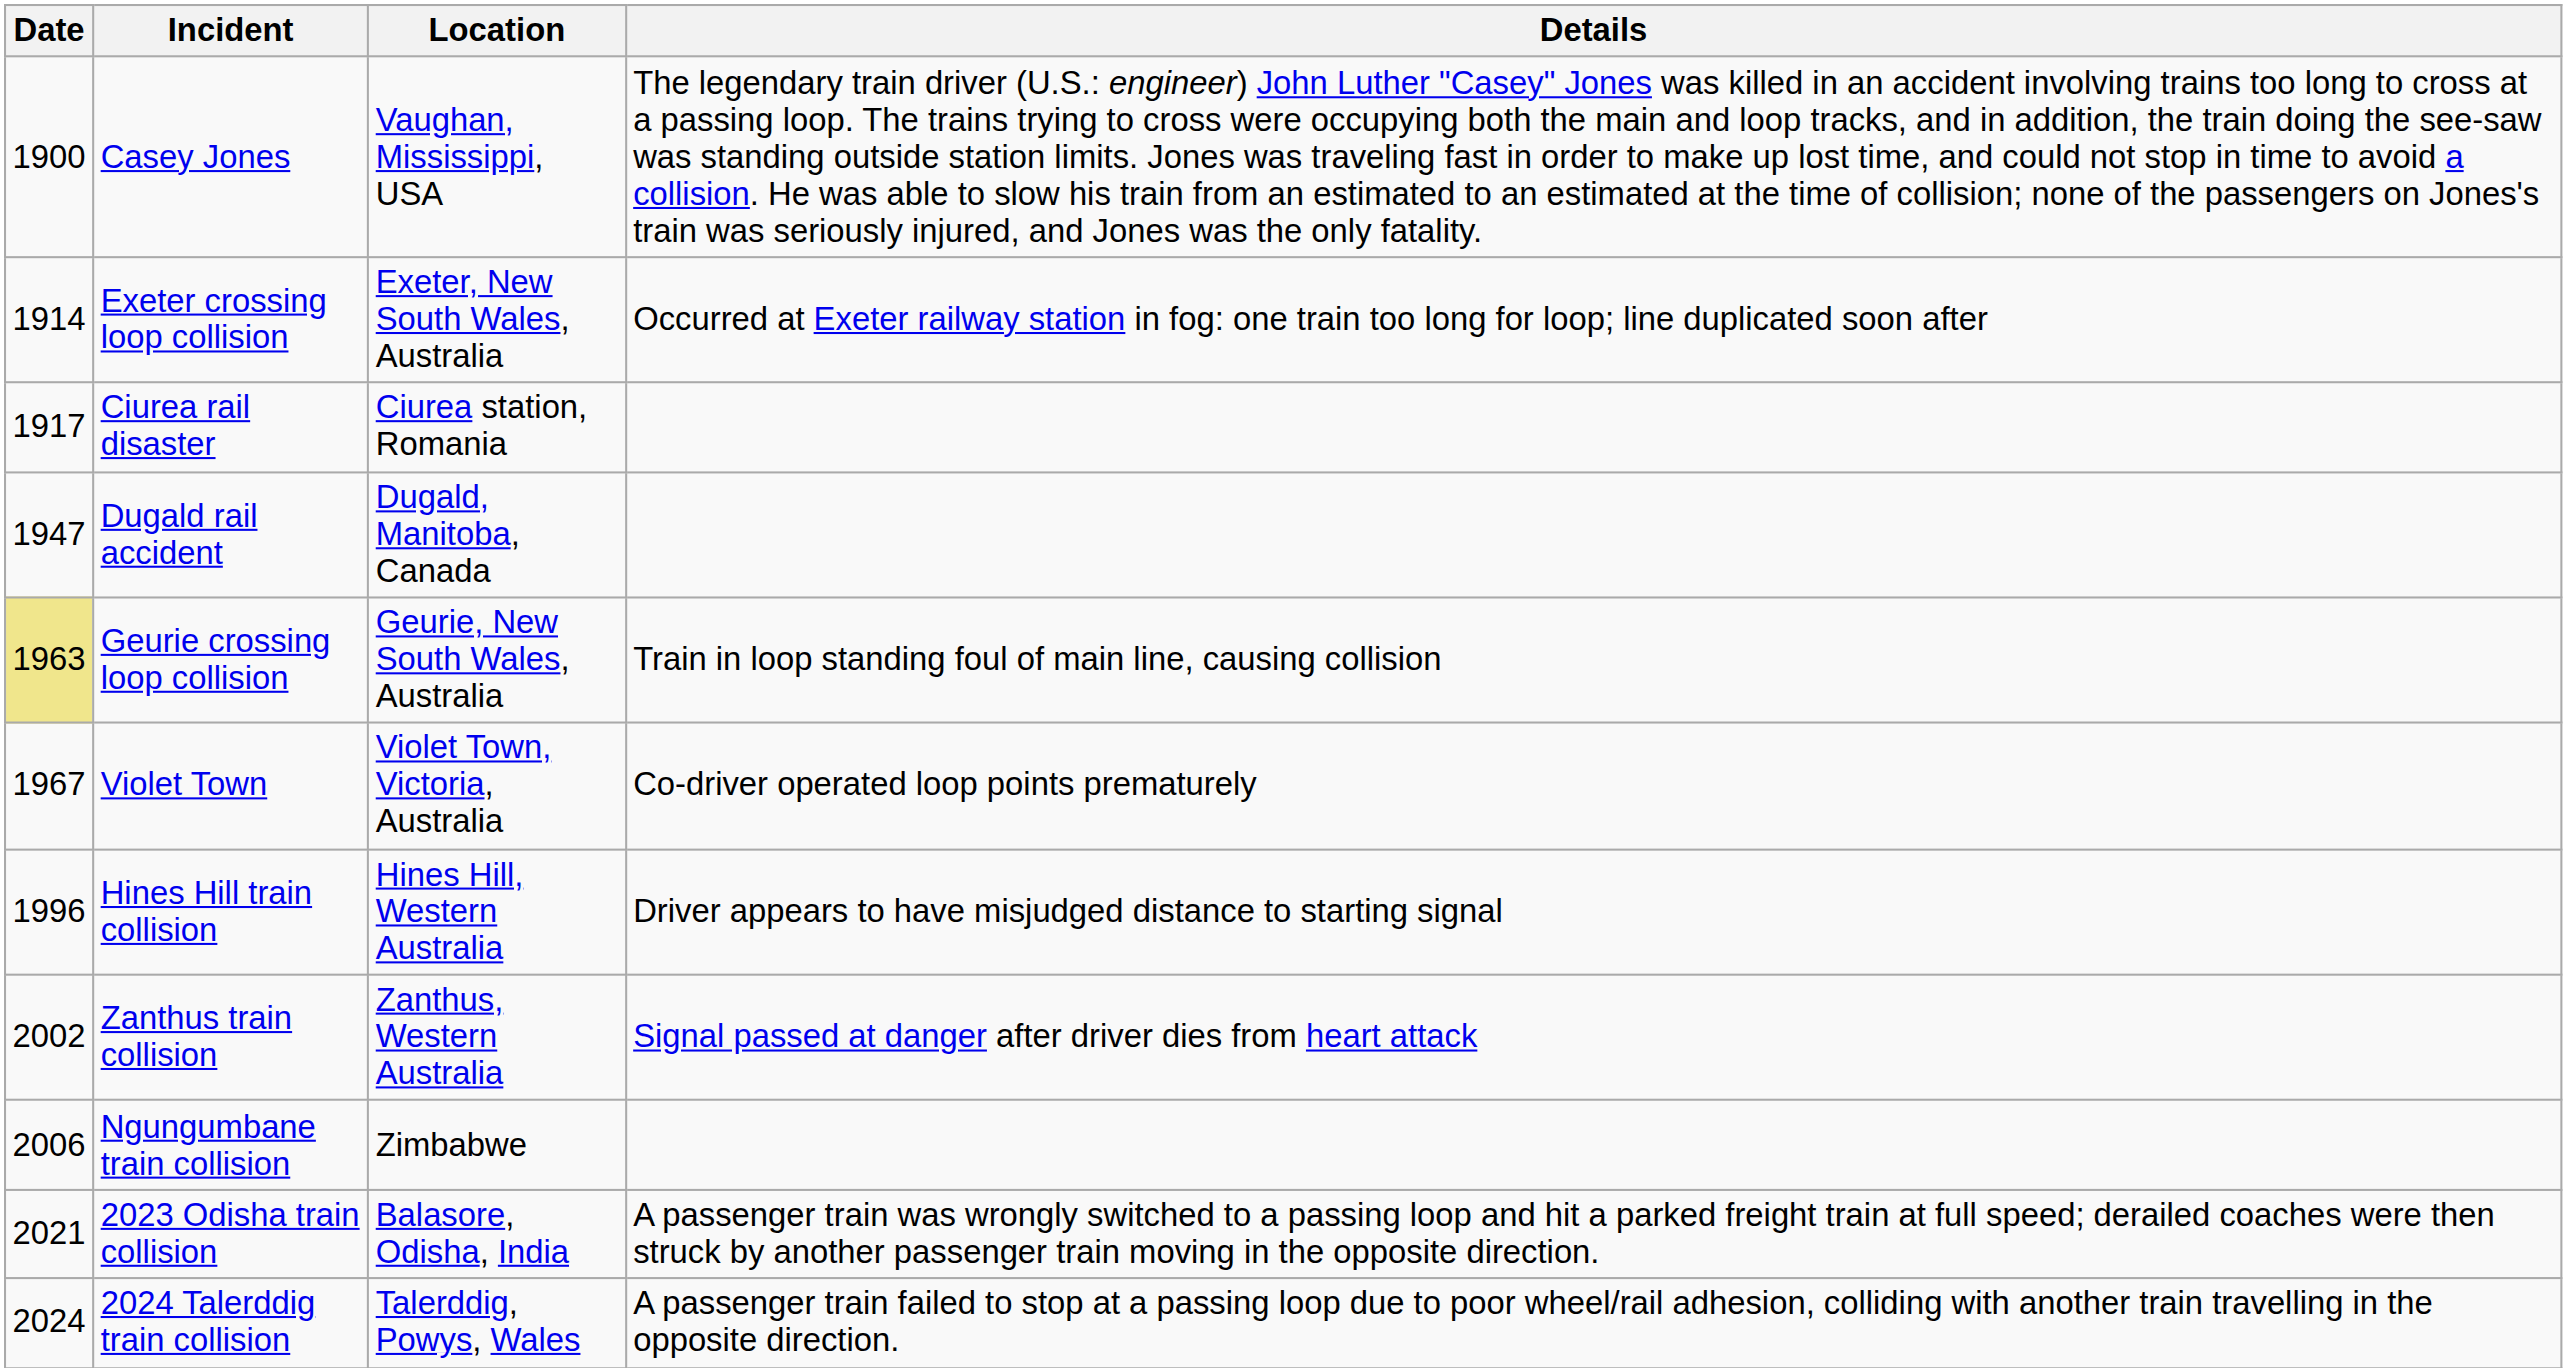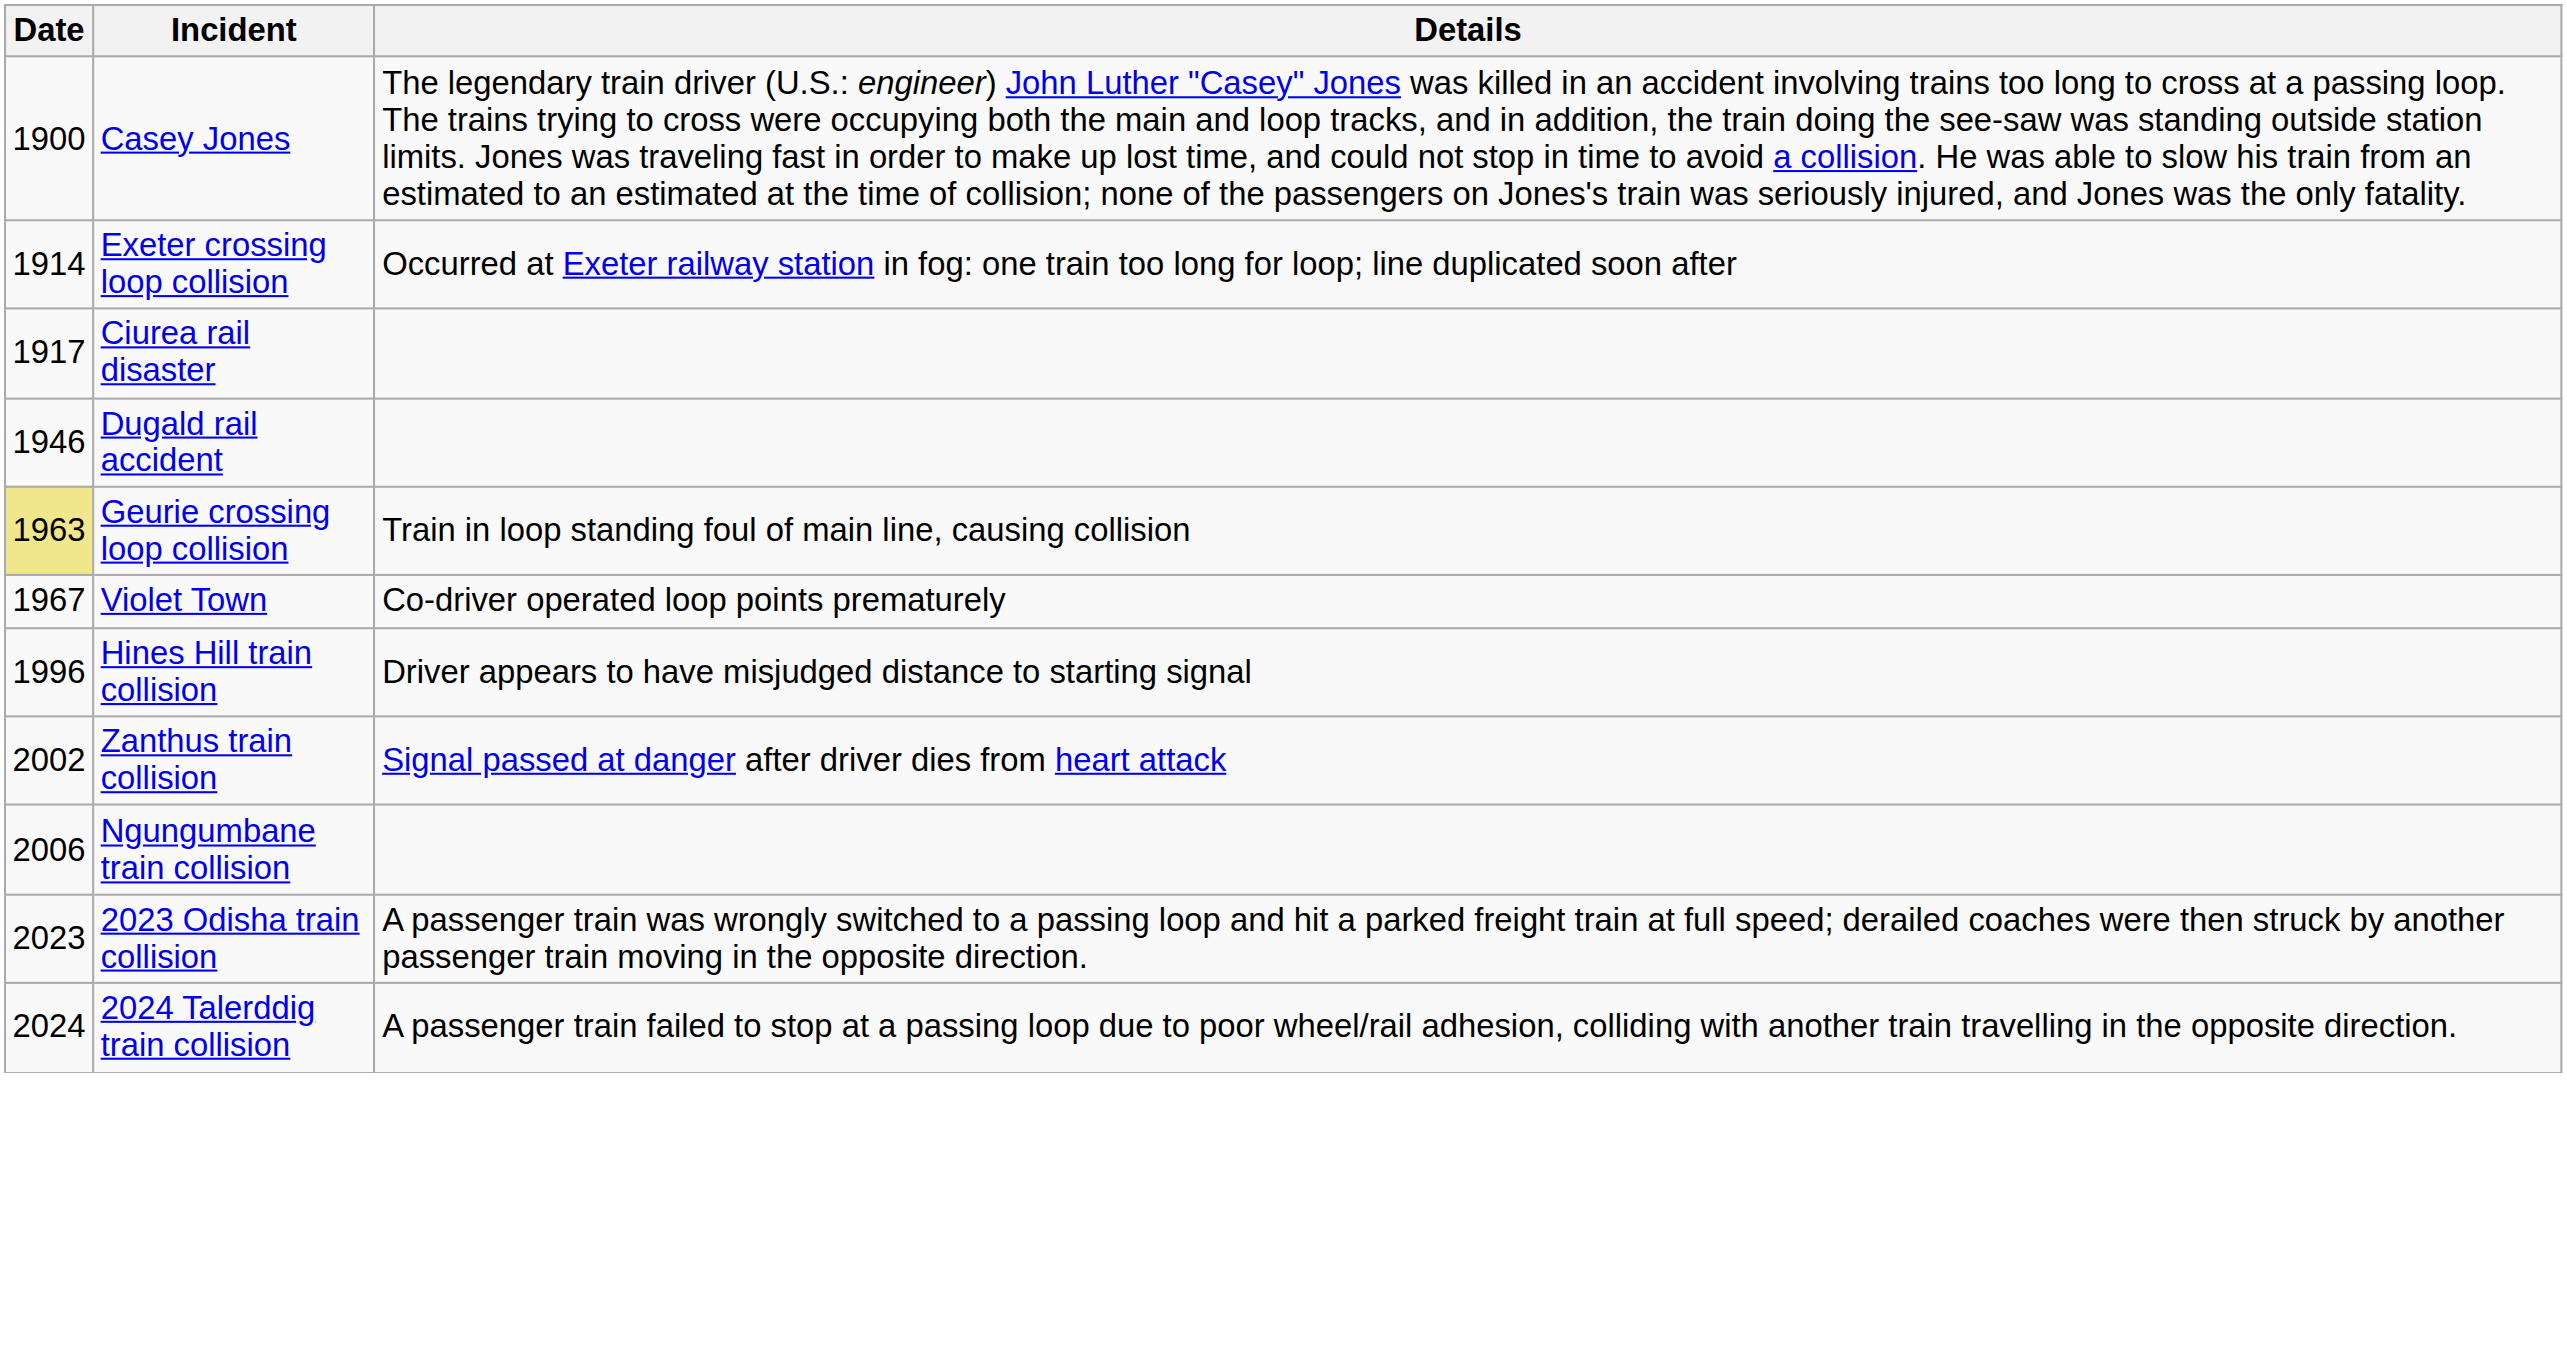- column: Location | Vaughan, Mississippi, USA | Exeter, New South Wales, Australia | Ciurea station, Romania | Dugald, Manitoba, Canada | Geurie, New South Wales, Australia | Violet Town, Victoria, Australia | Hines Hill, Western Australia | Zanthus, Western Australia | Zimbabwe | Balasore, Odisha, India | Talerddig, Powys, Wales
Dugald rail accident | Date: 1947 -> 1946
2023 Odisha train collision | Date: 2021 -> 2023
